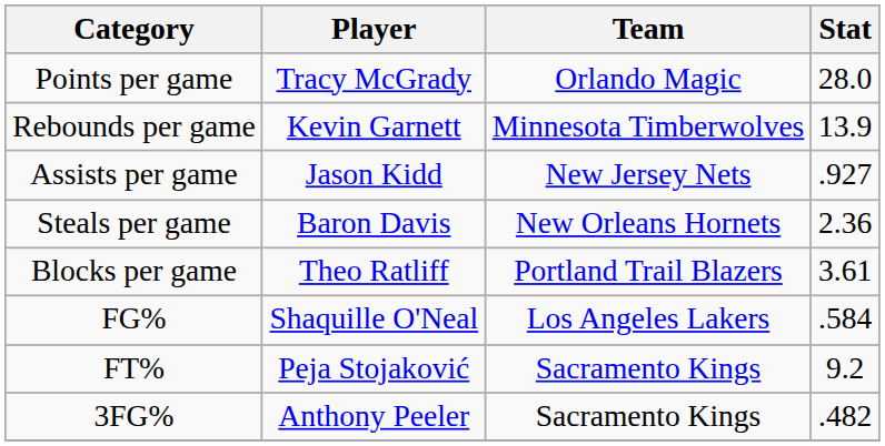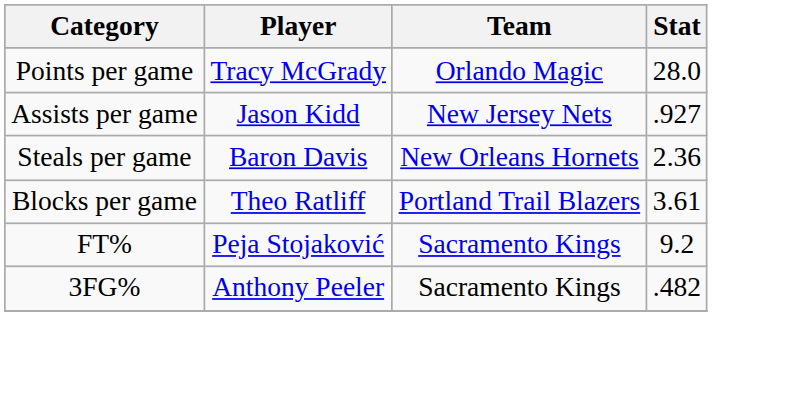- row: Rebounds per game | Kevin Garnett | Minnesota Timberwolves | 13.9
- row: FG% | Shaquille O'Neal | Los Angeles Lakers | .584
